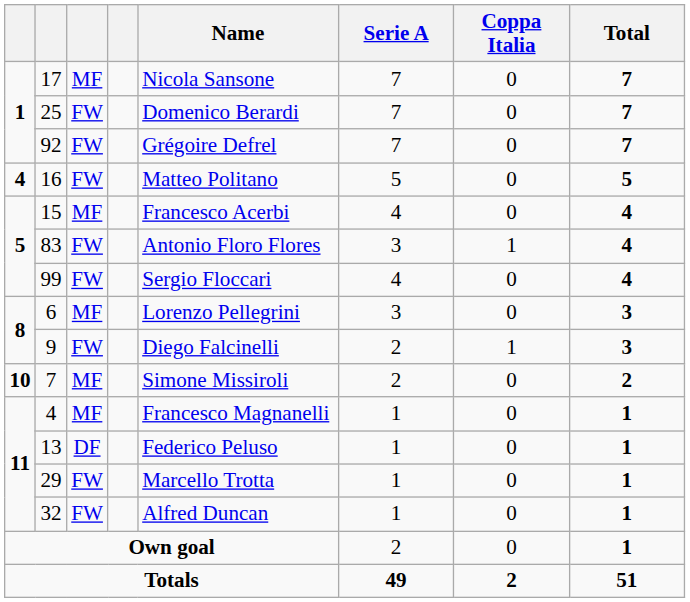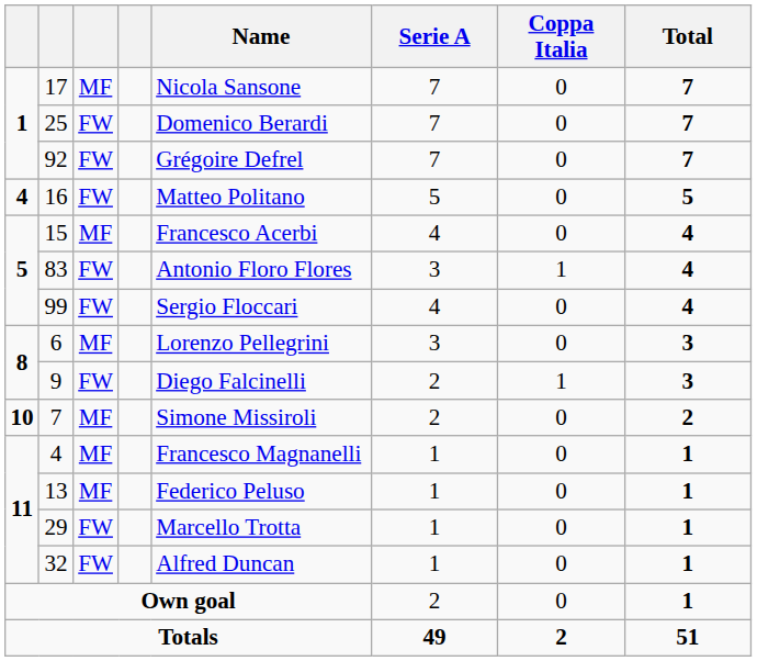13 | column 3: DF -> MF
